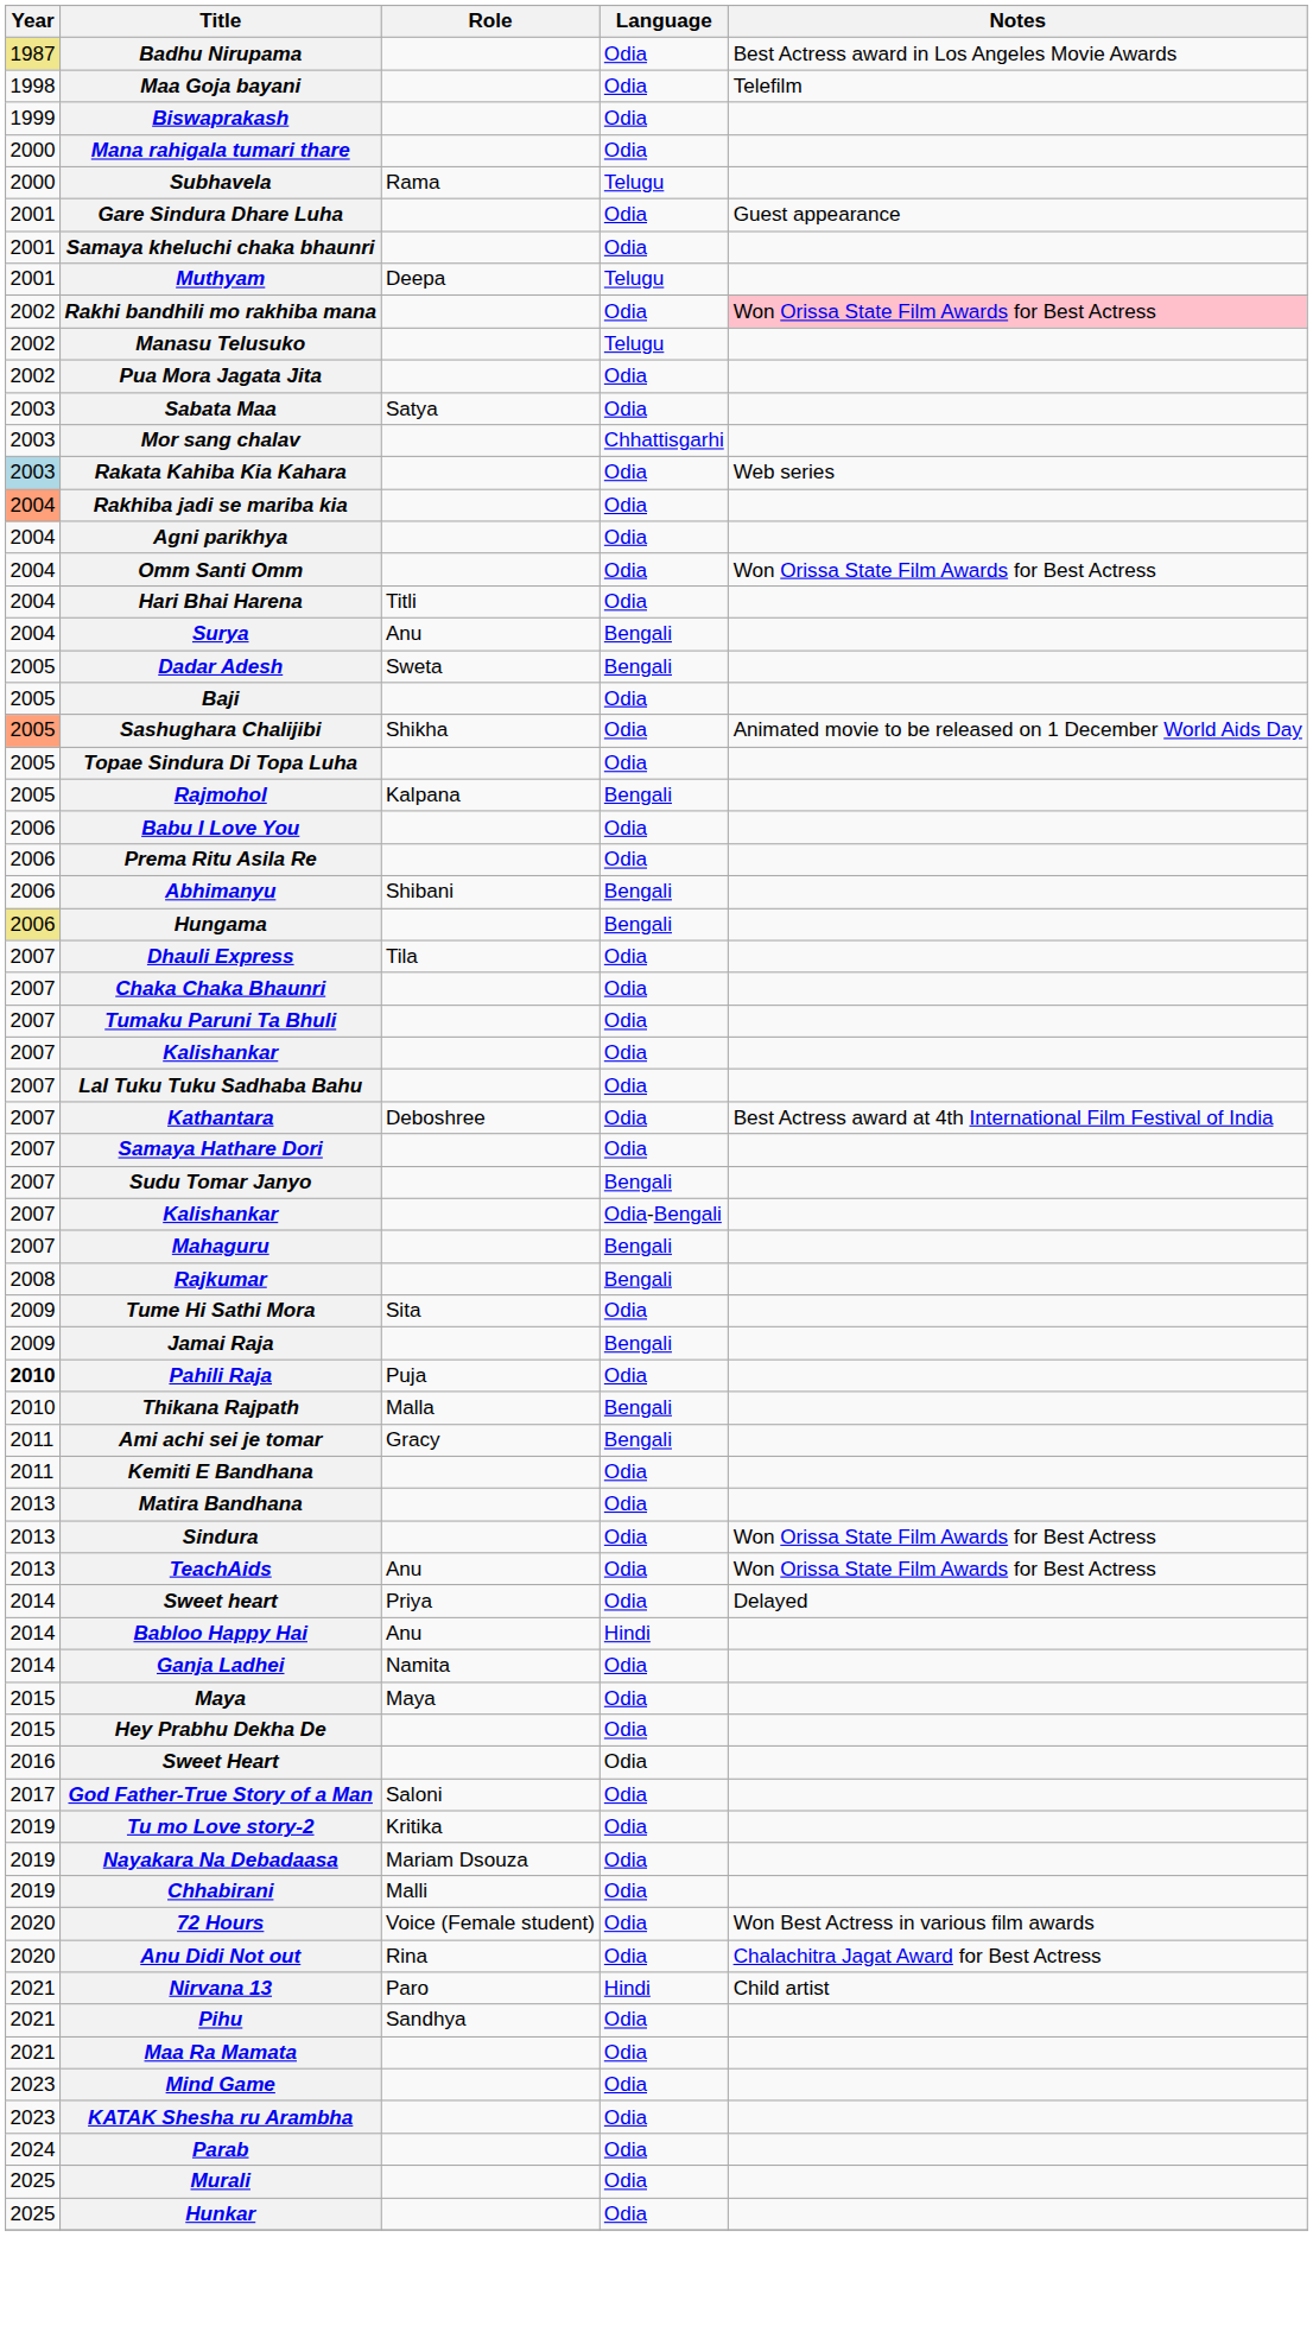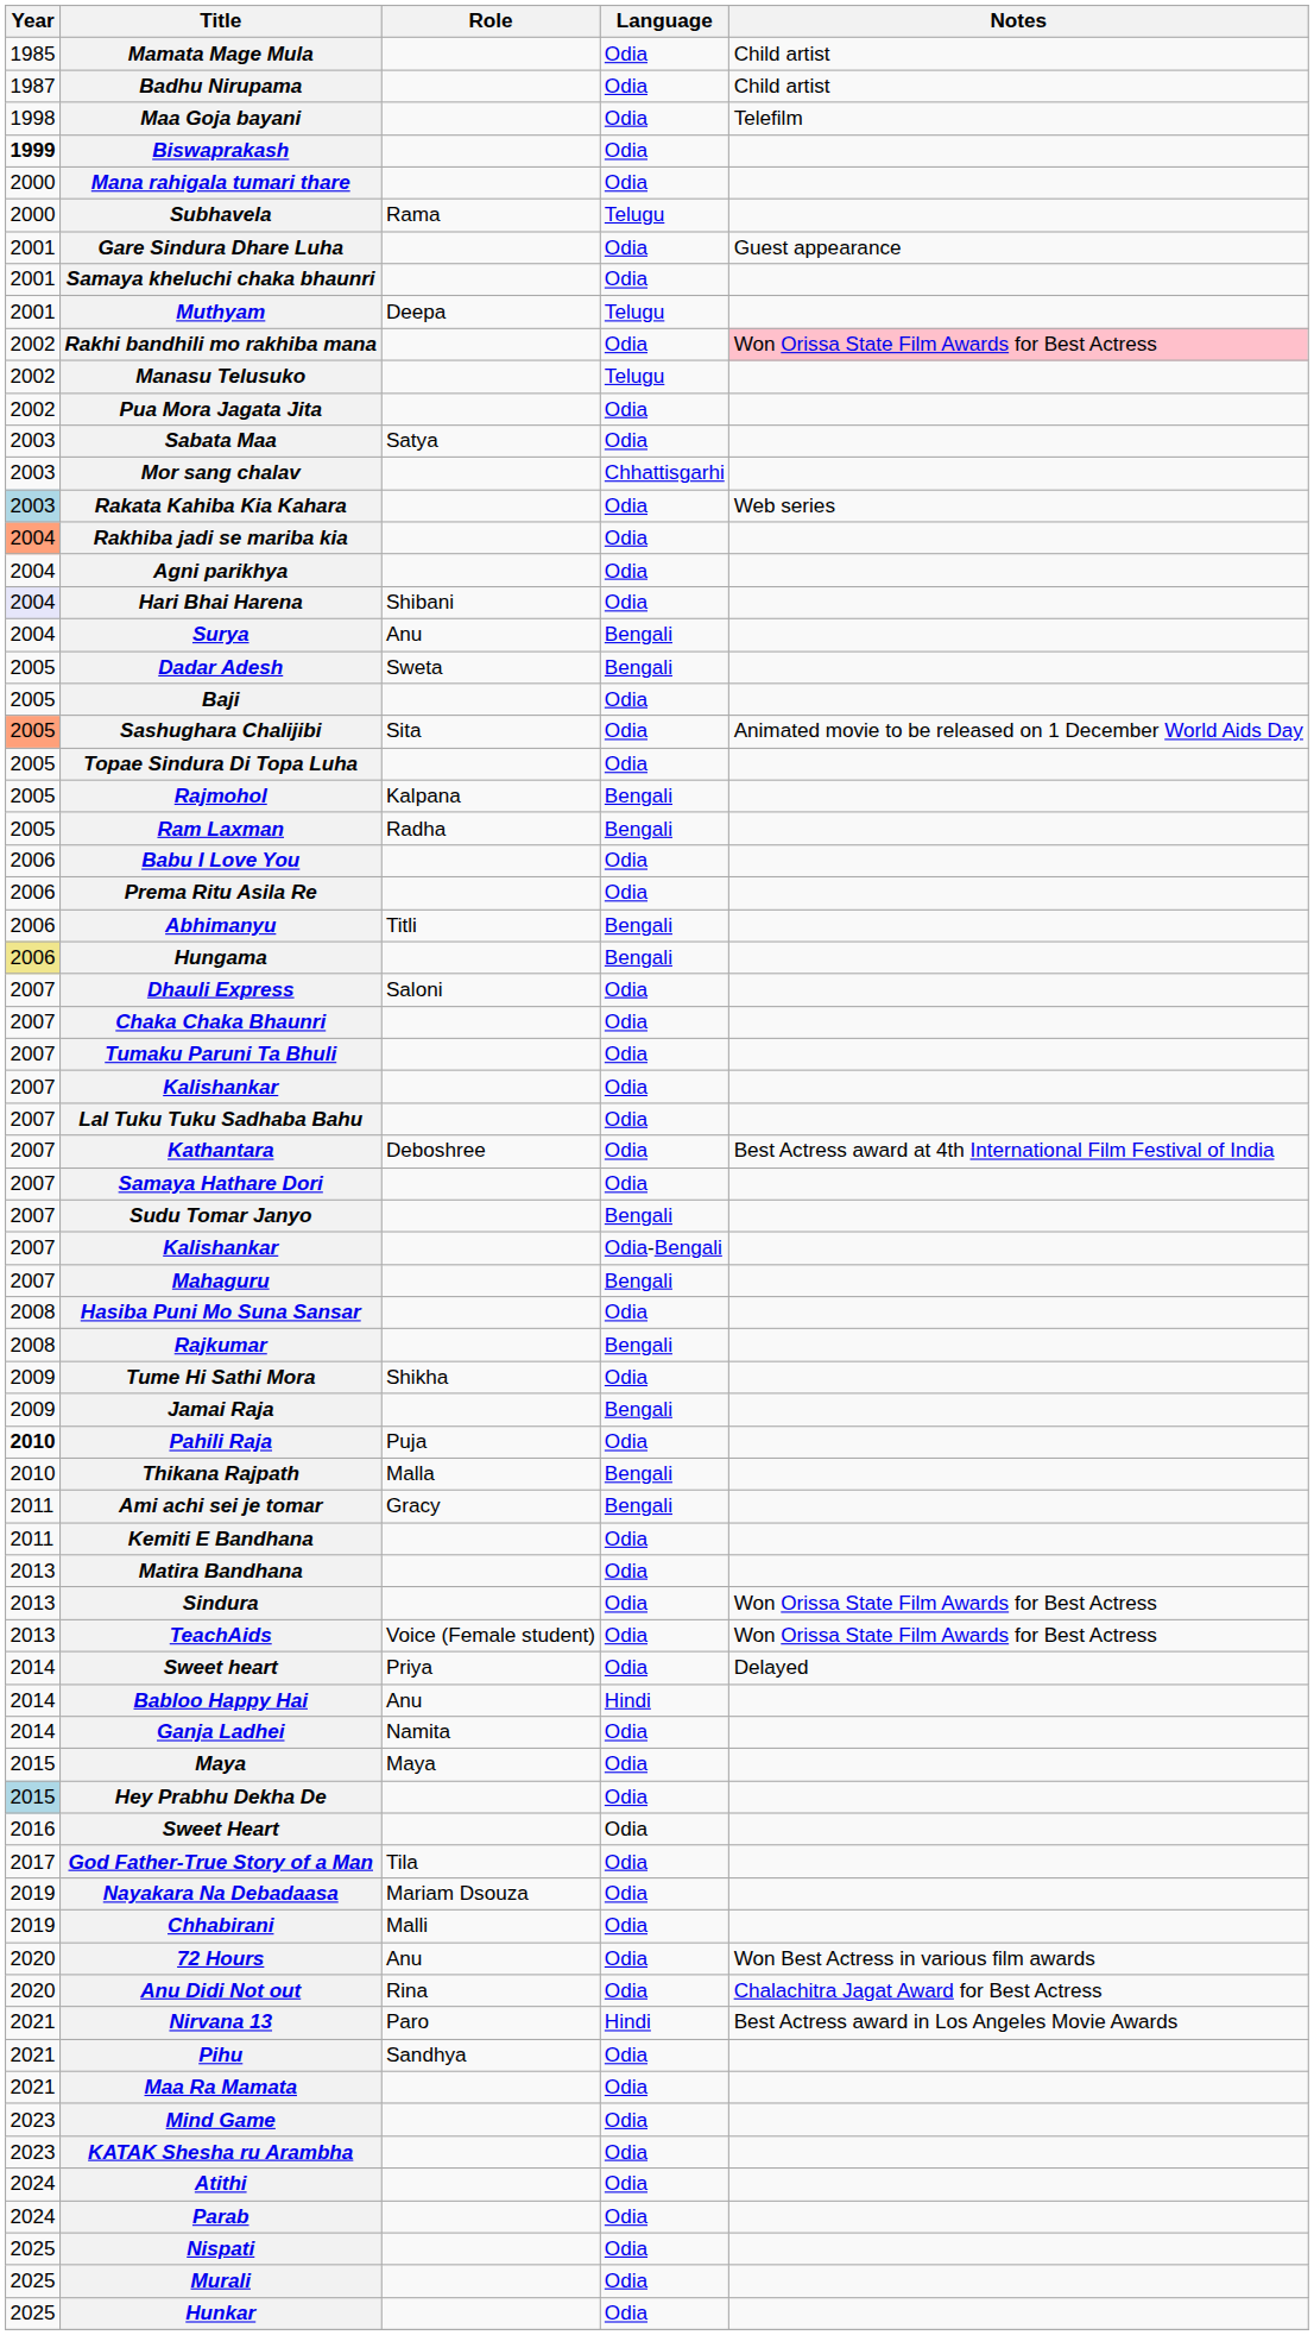+ row: 1985 | Mamata Mage Mula | Odia | Child artist
Badhu Nirupama | Year: khaki background -> no background
Badhu Nirupama | Notes: Best Actress award in Los Angeles Movie Awards -> Child artist
Biswaprakash | Year: normal -> bold
- row: 2004 | Omm Santi Omm | Odia | Won Orissa State Film Awards for Best Actress
Hari Bhai Harena | Year: no background -> lavender background
Hari Bhai Harena | Role: Titli -> Shibani
Sashughara Chalijibi | Role: Shikha -> Sita
+ row: 2005 | Ram Laxman | Radha | Bengali
Abhimanyu | Role: Shibani -> Titli
Dhauli Express | Role: Tila -> Saloni
+ row: 2008 | Hasiba Puni Mo Suna Sansar | Odia
Tume Hi Sathi Mora | Role: Sita -> Shikha
TeachAids | Role: Anu -> Voice (Female student)
Hey Prabhu Dekha De | Year: no background -> lightblue background
God Father-True Story of a Man | Role: Saloni -> Tila
- row: 2019 | Tu mo Love story-2 | Kritika | Odia
72 Hours | Role: Voice (Female student) -> Anu
Nirvana 13 | Notes: Child artist -> Best Actress award in Los Angeles Movie Awards
+ row: 2024 | Atithi | Odia
+ row: 2025 | Nispati | Odia
